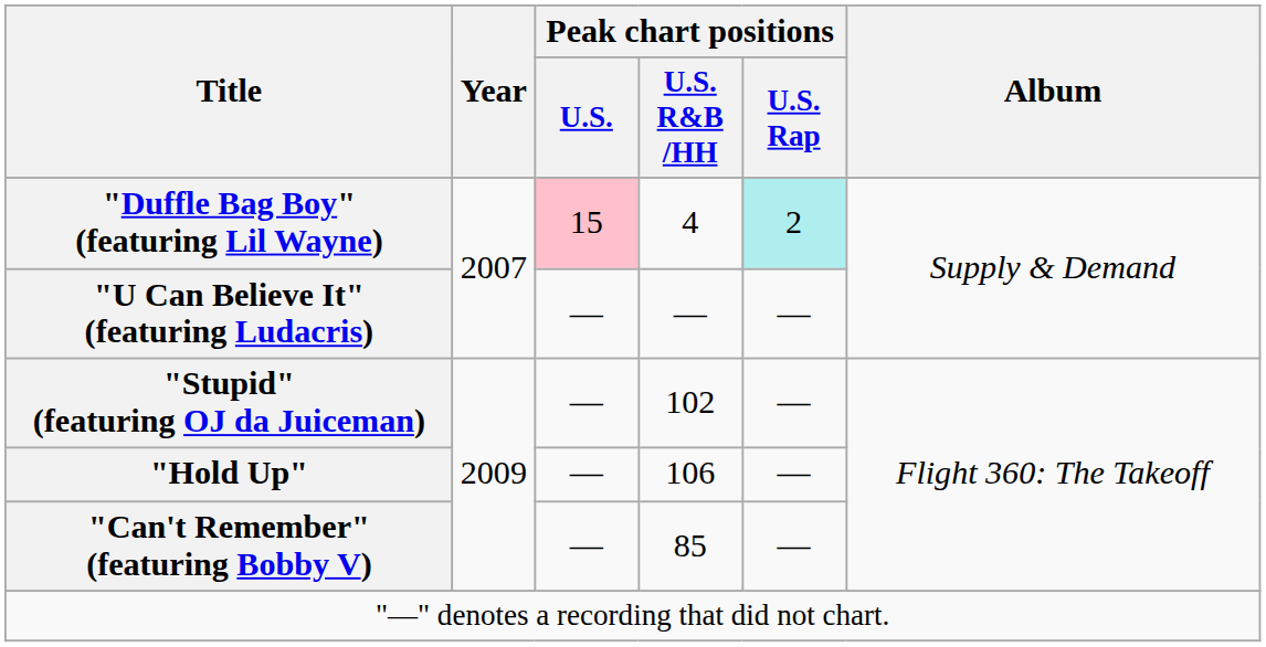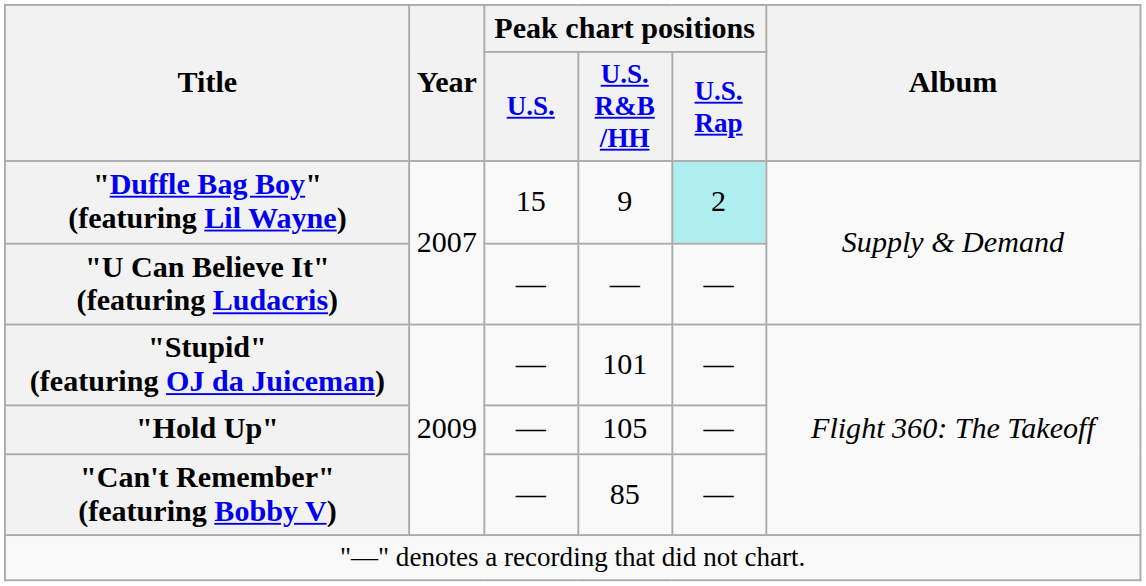"Duffle Bag Boy" (featuring Lil Wayne) | Peak chart positions / U.S.: pink background -> no background
"Duffle Bag Boy" (featuring Lil Wayne) | Peak chart positions / U.S. R&B /HH: 4 -> 9
"Stupid" (featuring OJ da Juiceman) | Peak chart positions / U.S. R&B /HH: 102 -> 101
"Hold Up" | Peak chart positions / U.S. R&B /HH: 106 -> 105
